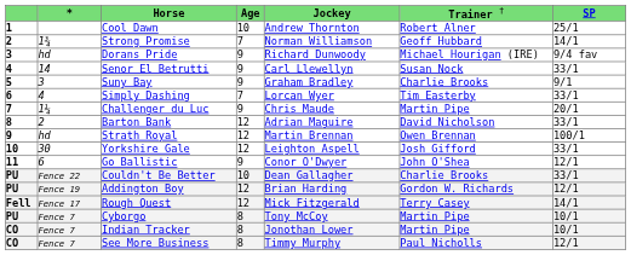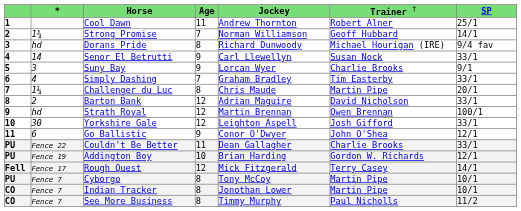Cool Dawn | column 4: 10 -> 11
Dorans Pride | column 4: 9 -> 8
Suny Bay | column 5: Graham Bradley -> Lorcan Wyer
Simply Dashing | column 5: Lorcan Wyer -> Graham Bradley
Challenger du Luc | column 4: 9 -> 8
Couldn't Be Better | column 4: 10 -> 11
Addington Boy | column 4: 12 -> 10
See More Business | column 7: 12/1 -> 11/2
